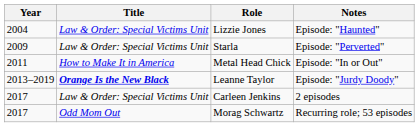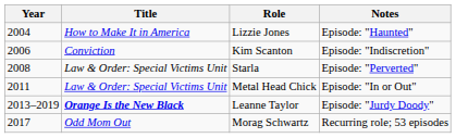Lizzie Jones | Title: Law & Order: Special Victims Unit -> How to Make It in America
+ row: 2006 | Conviction | Kim Scanton | Episode: "Indiscretion"
Starla | Year: 2009 -> 2008
Metal Head Chick | Title: How to Make It in America -> Law & Order: Special Victims Unit
- row: 2017 | Law & Order: Special Victims Unit | Carleen Jenkins | 2 episodes
